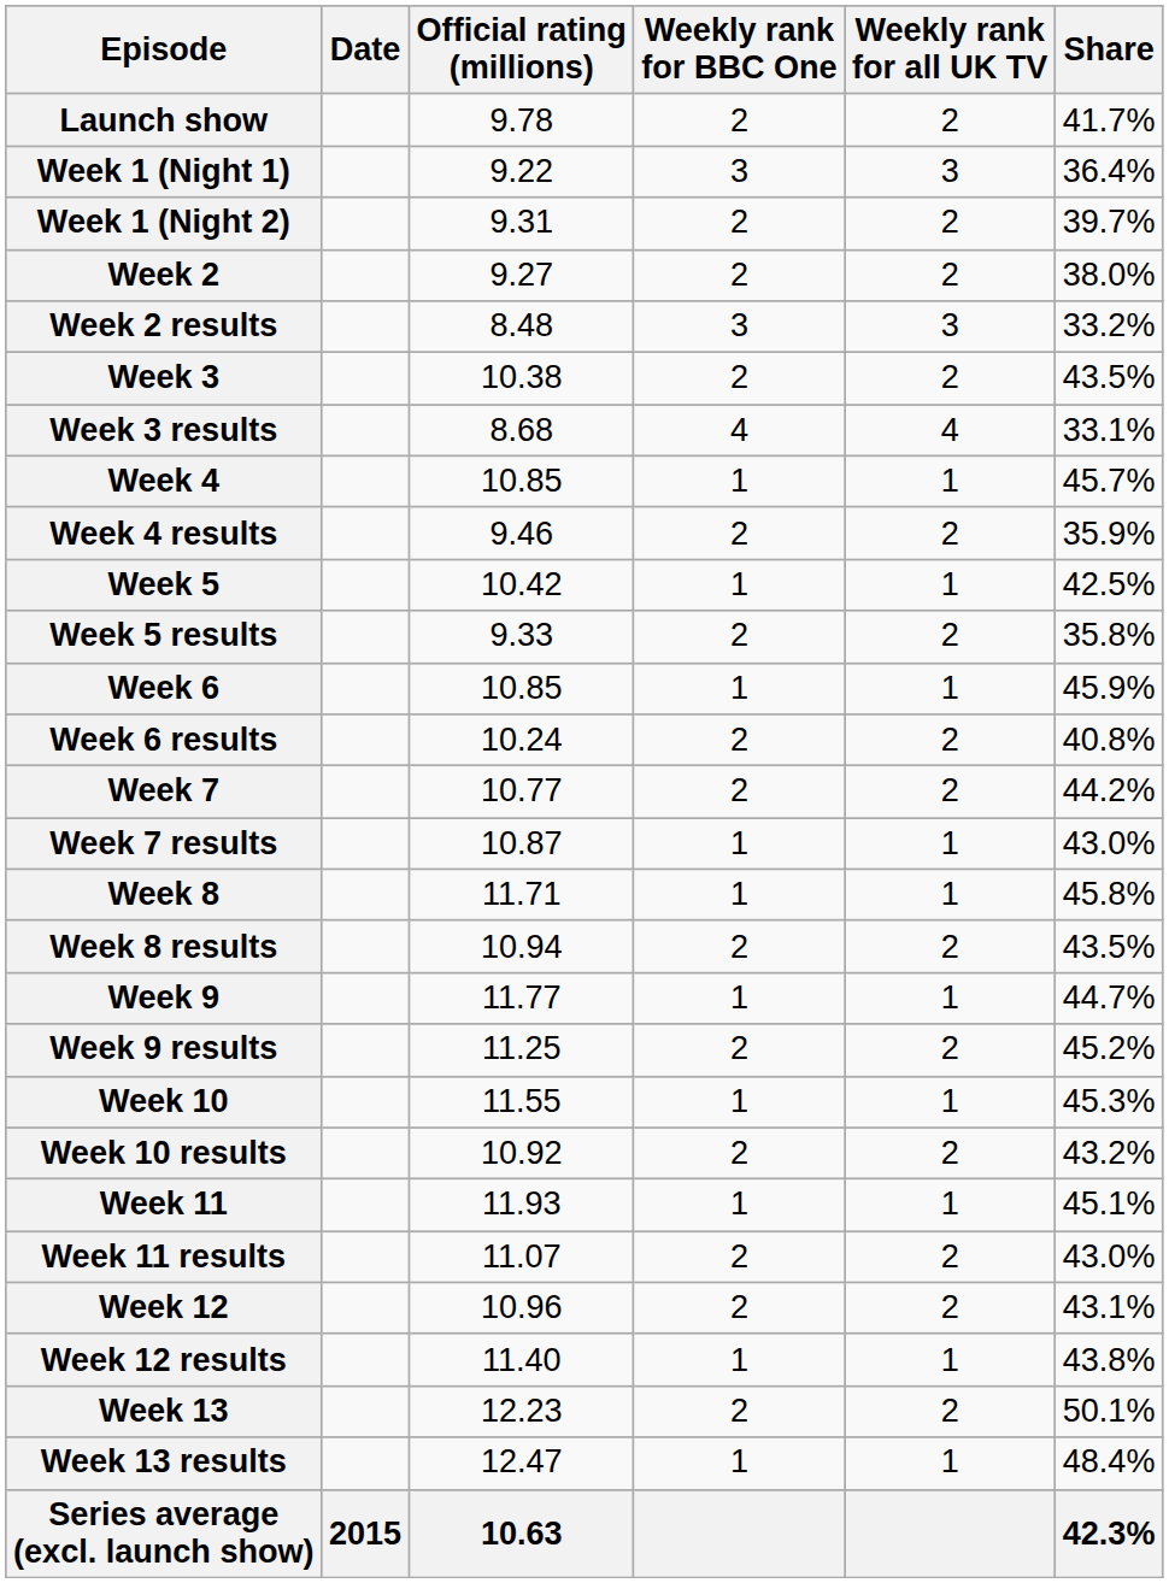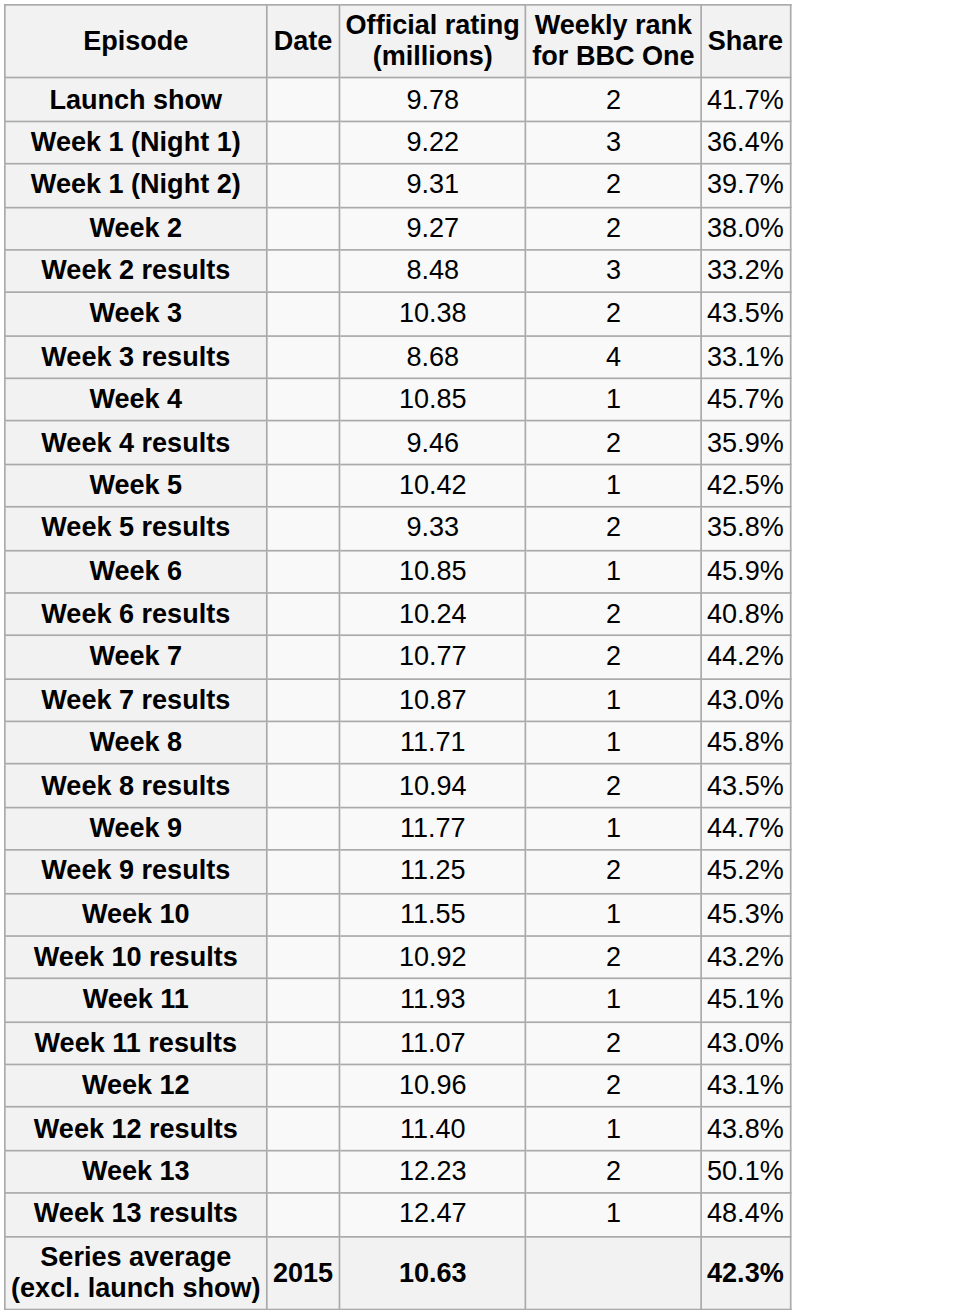- column: Weekly rank for all UK TV | 2 | 3 | 2 | 2 | 3 | 2 | 4 | 1 | 2 | 1 | 2 | 1 | 2 | 2 | 1 | 1 | 2 | 1 | 2 | 1 | 2 | 1 | 2 | 2 | 1 | 2 | 1
